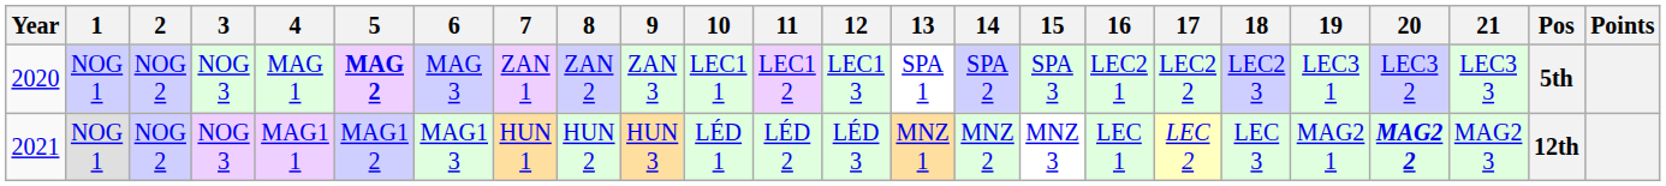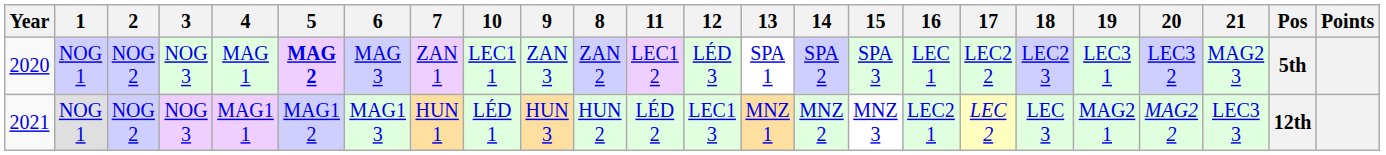columns swapped: 8 <-> 10
2020 | 12: LEC1 3 -> LÉD 3
2020 | 16: LEC2 1 -> LEC 1
2020 | 21: LEC3 3 -> MAG2 3
2021 | 12: LÉD 3 -> LEC1 3
2021 | 16: LEC 1 -> LEC2 1
2021 | 20: bold -> normal
2021 | 21: MAG2 3 -> LEC3 3
